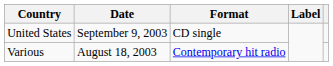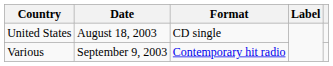United States | Date: September 9, 2003 -> August 18, 2003
Various | Date: August 18, 2003 -> September 9, 2003
